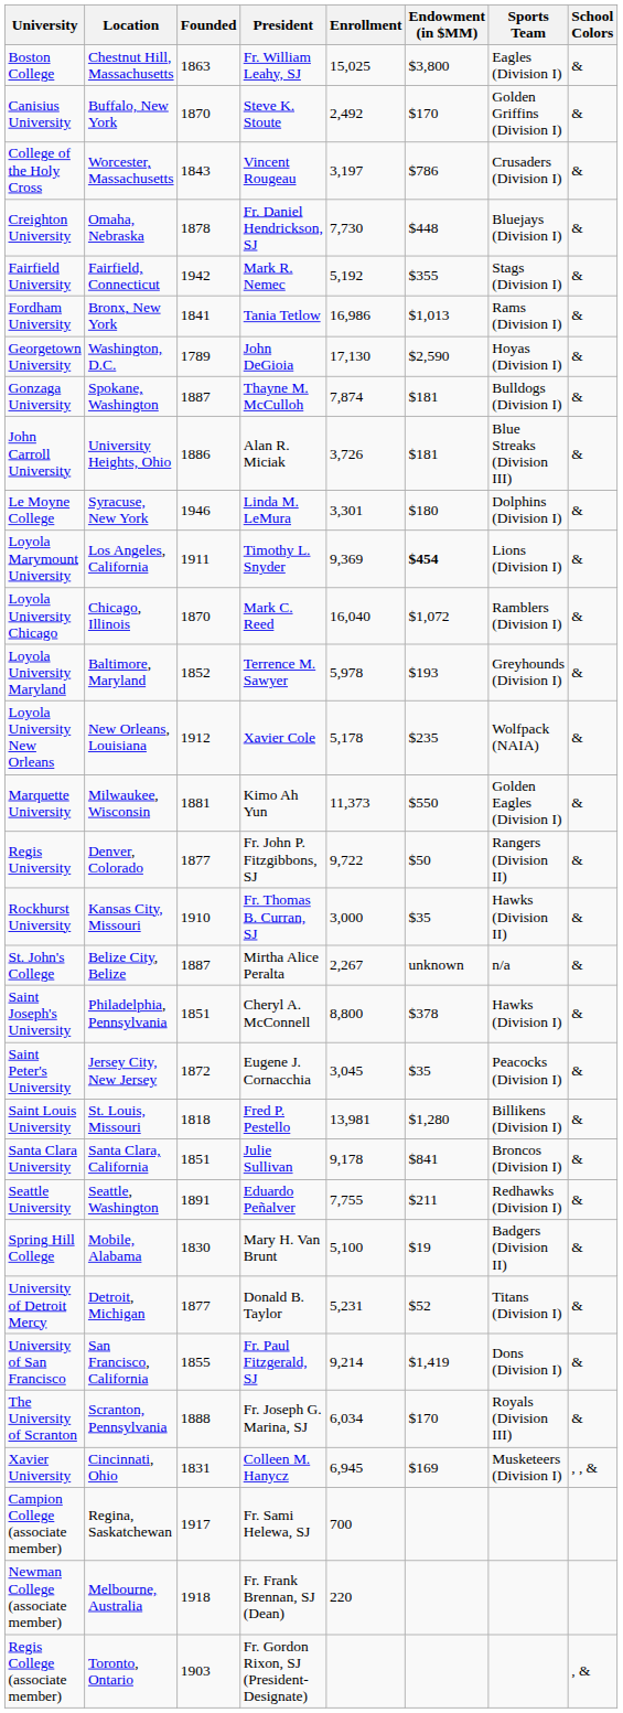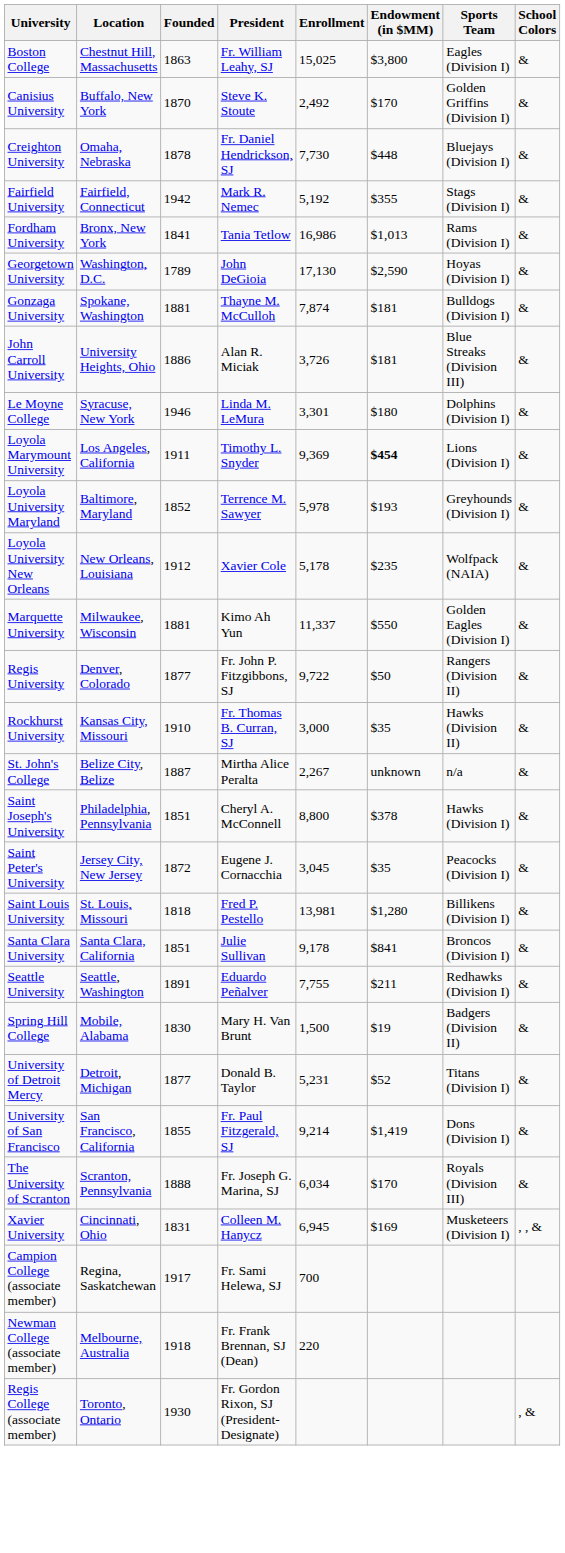- row: College of the Holy Cross | Worcester, Massachusetts | 1843 | Vincent Rougeau | 3,197 | $786 | Crusaders (Division I) | &
Gonzaga University | Founded: 1887 -> 1881
- row: Loyola University Chicago | Chicago, Illinois | 1870 | Mark C. Reed | 16,040 | $1,072 | Ramblers (Division I) | &
Marquette University | Enrollment: 11,373 -> 11,337
Spring Hill College | Enrollment: 5,100 -> 1,500
Regis College (associate member) | Founded: 1903 -> 1930
